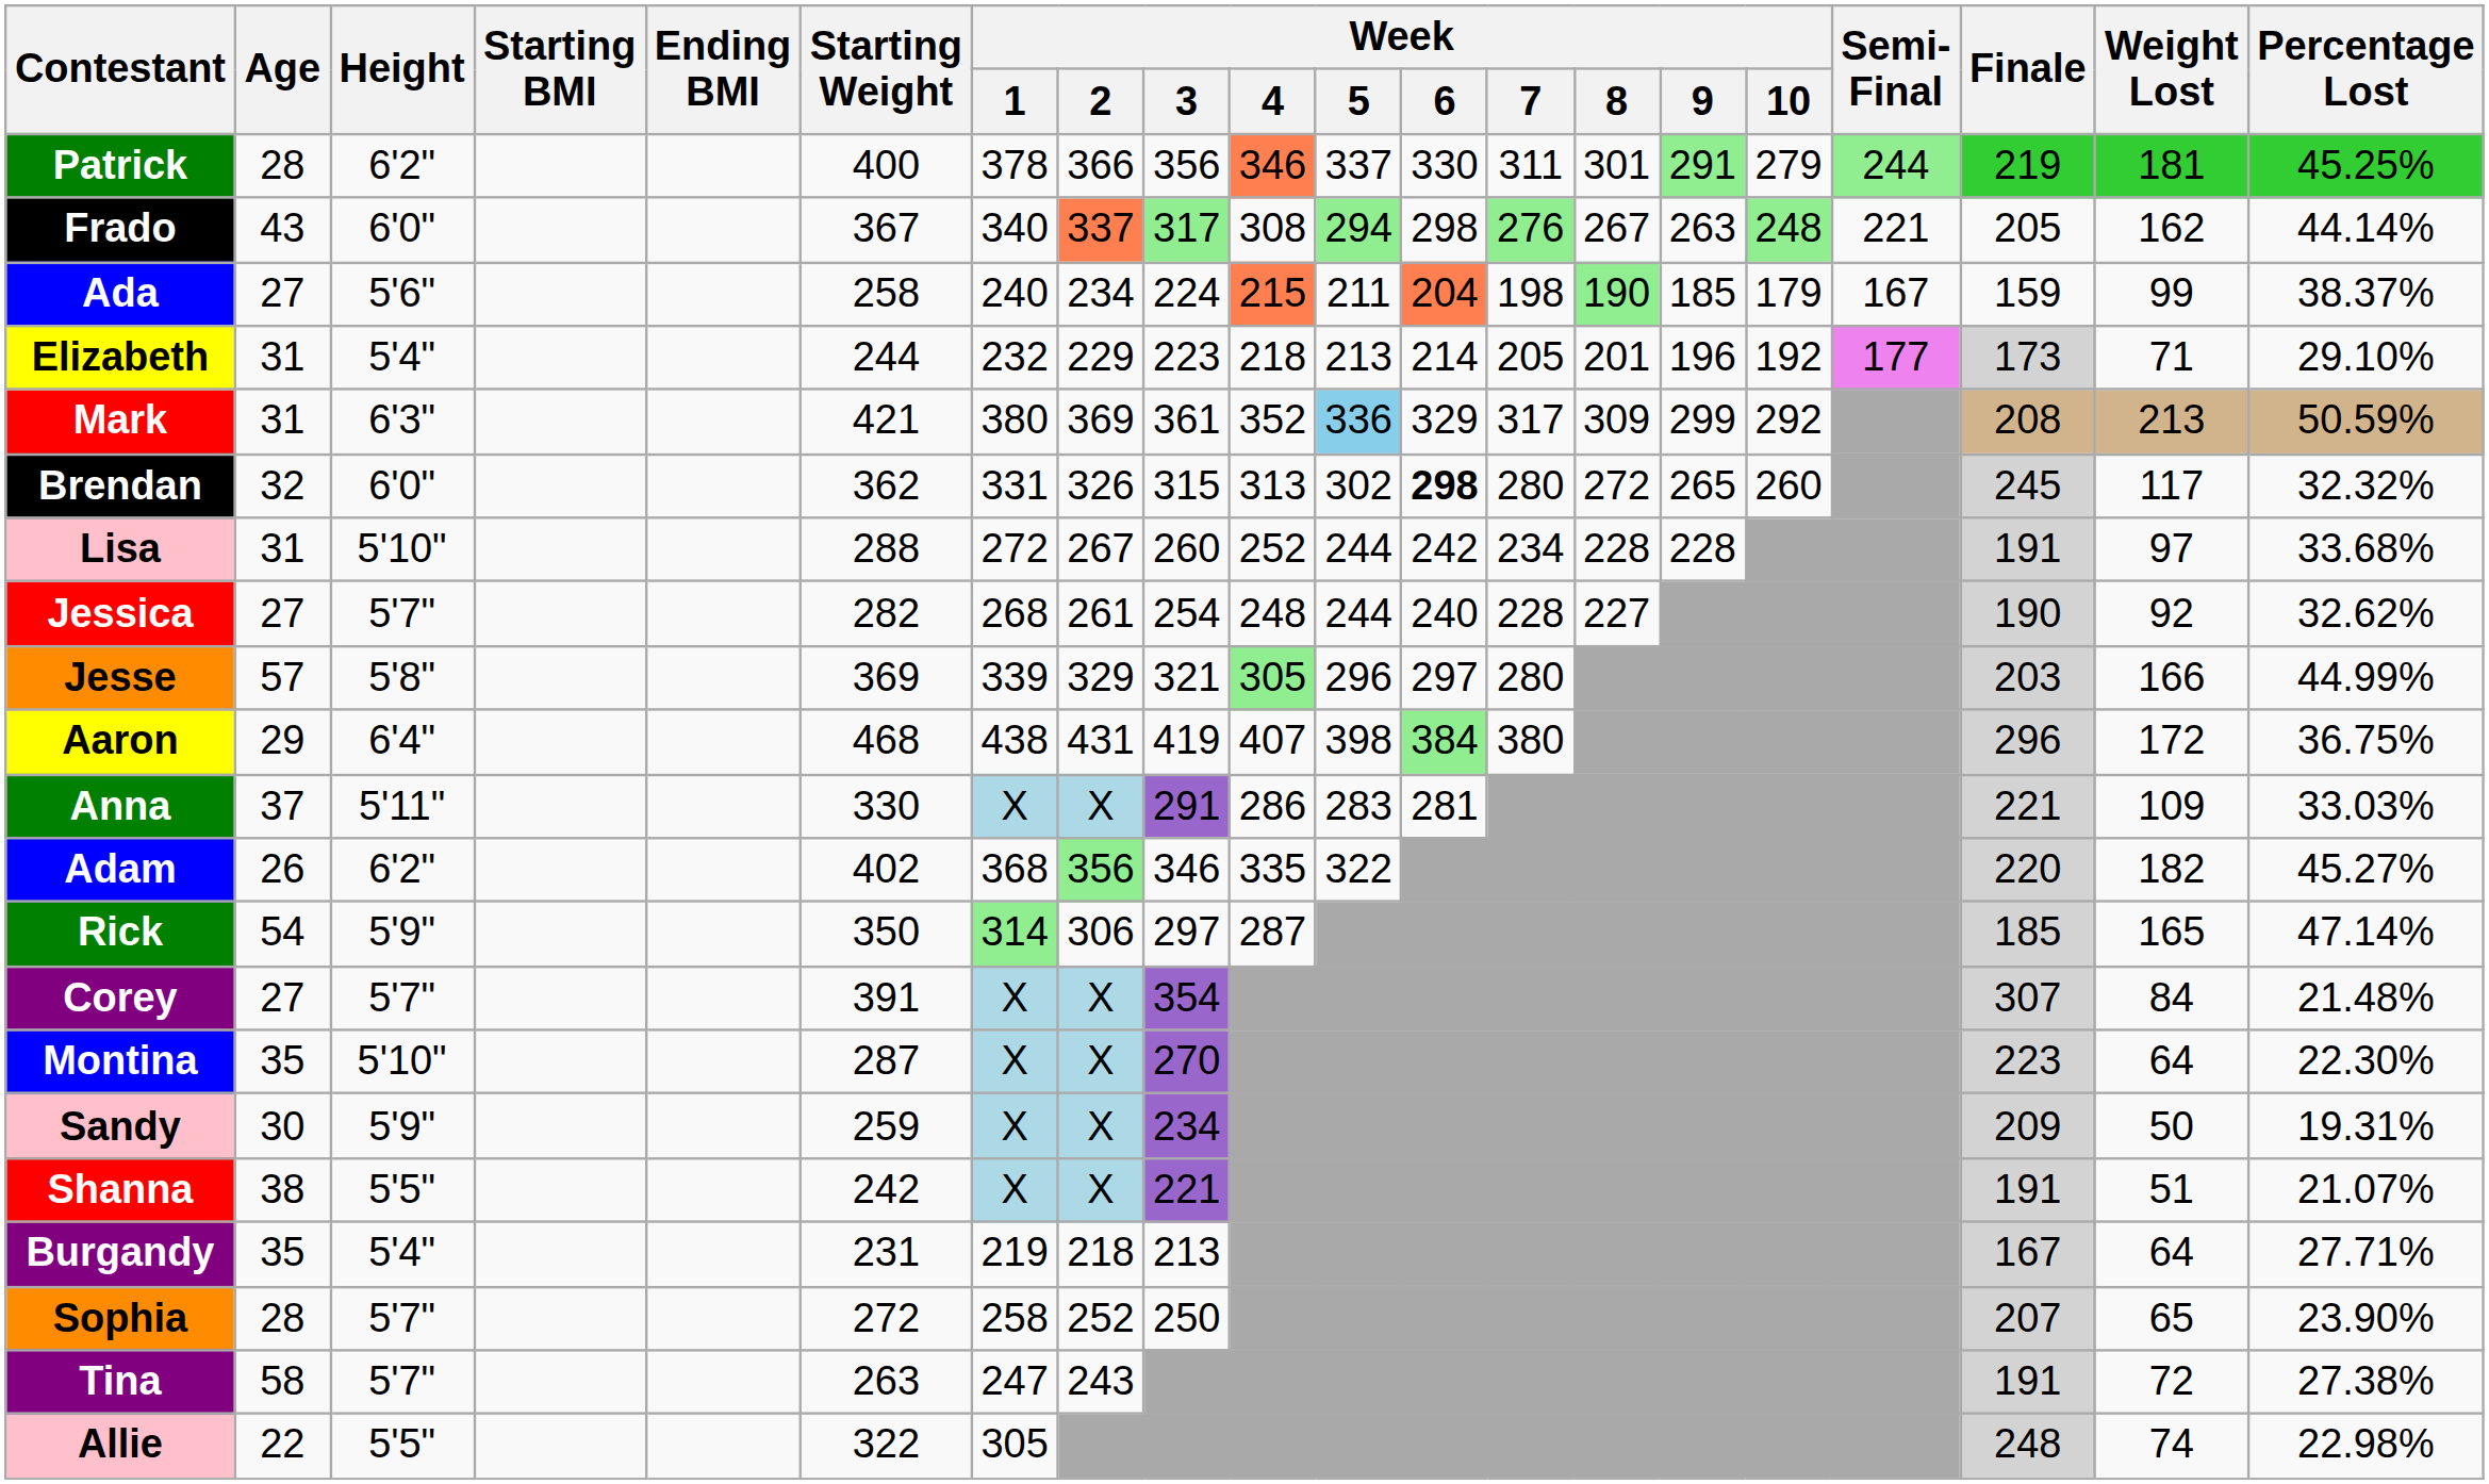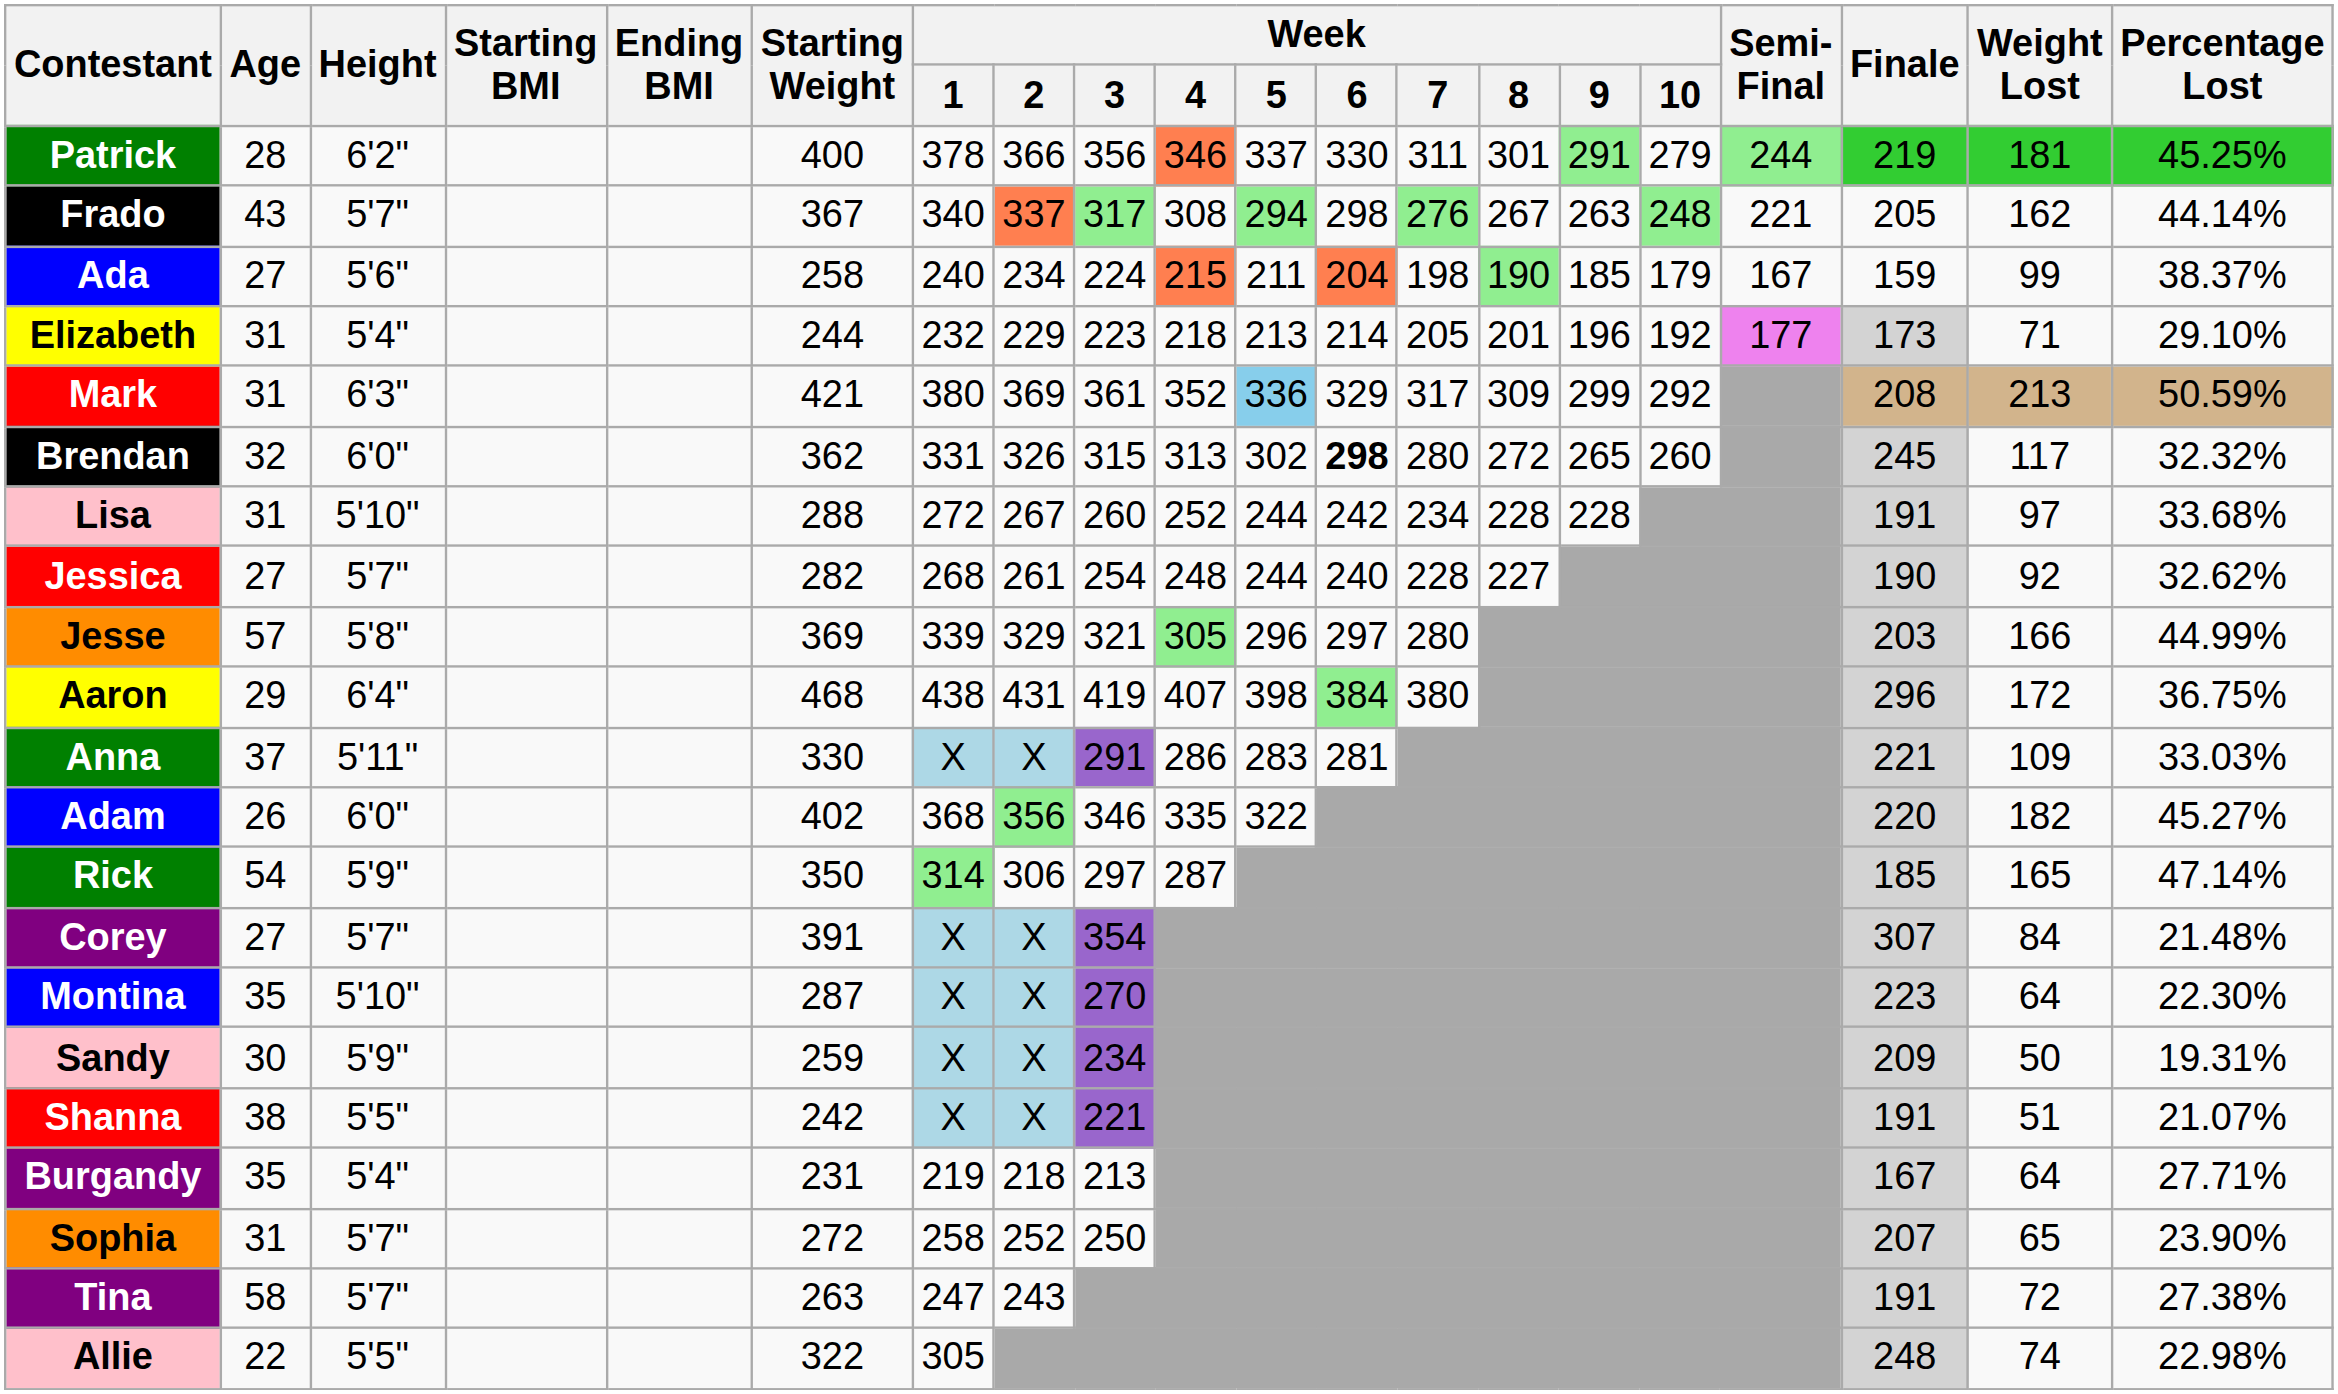Frado | Height: 6'0" -> 5'7"
Adam | Height: 6'2" -> 6'0"
Sophia | Age: 28 -> 31
